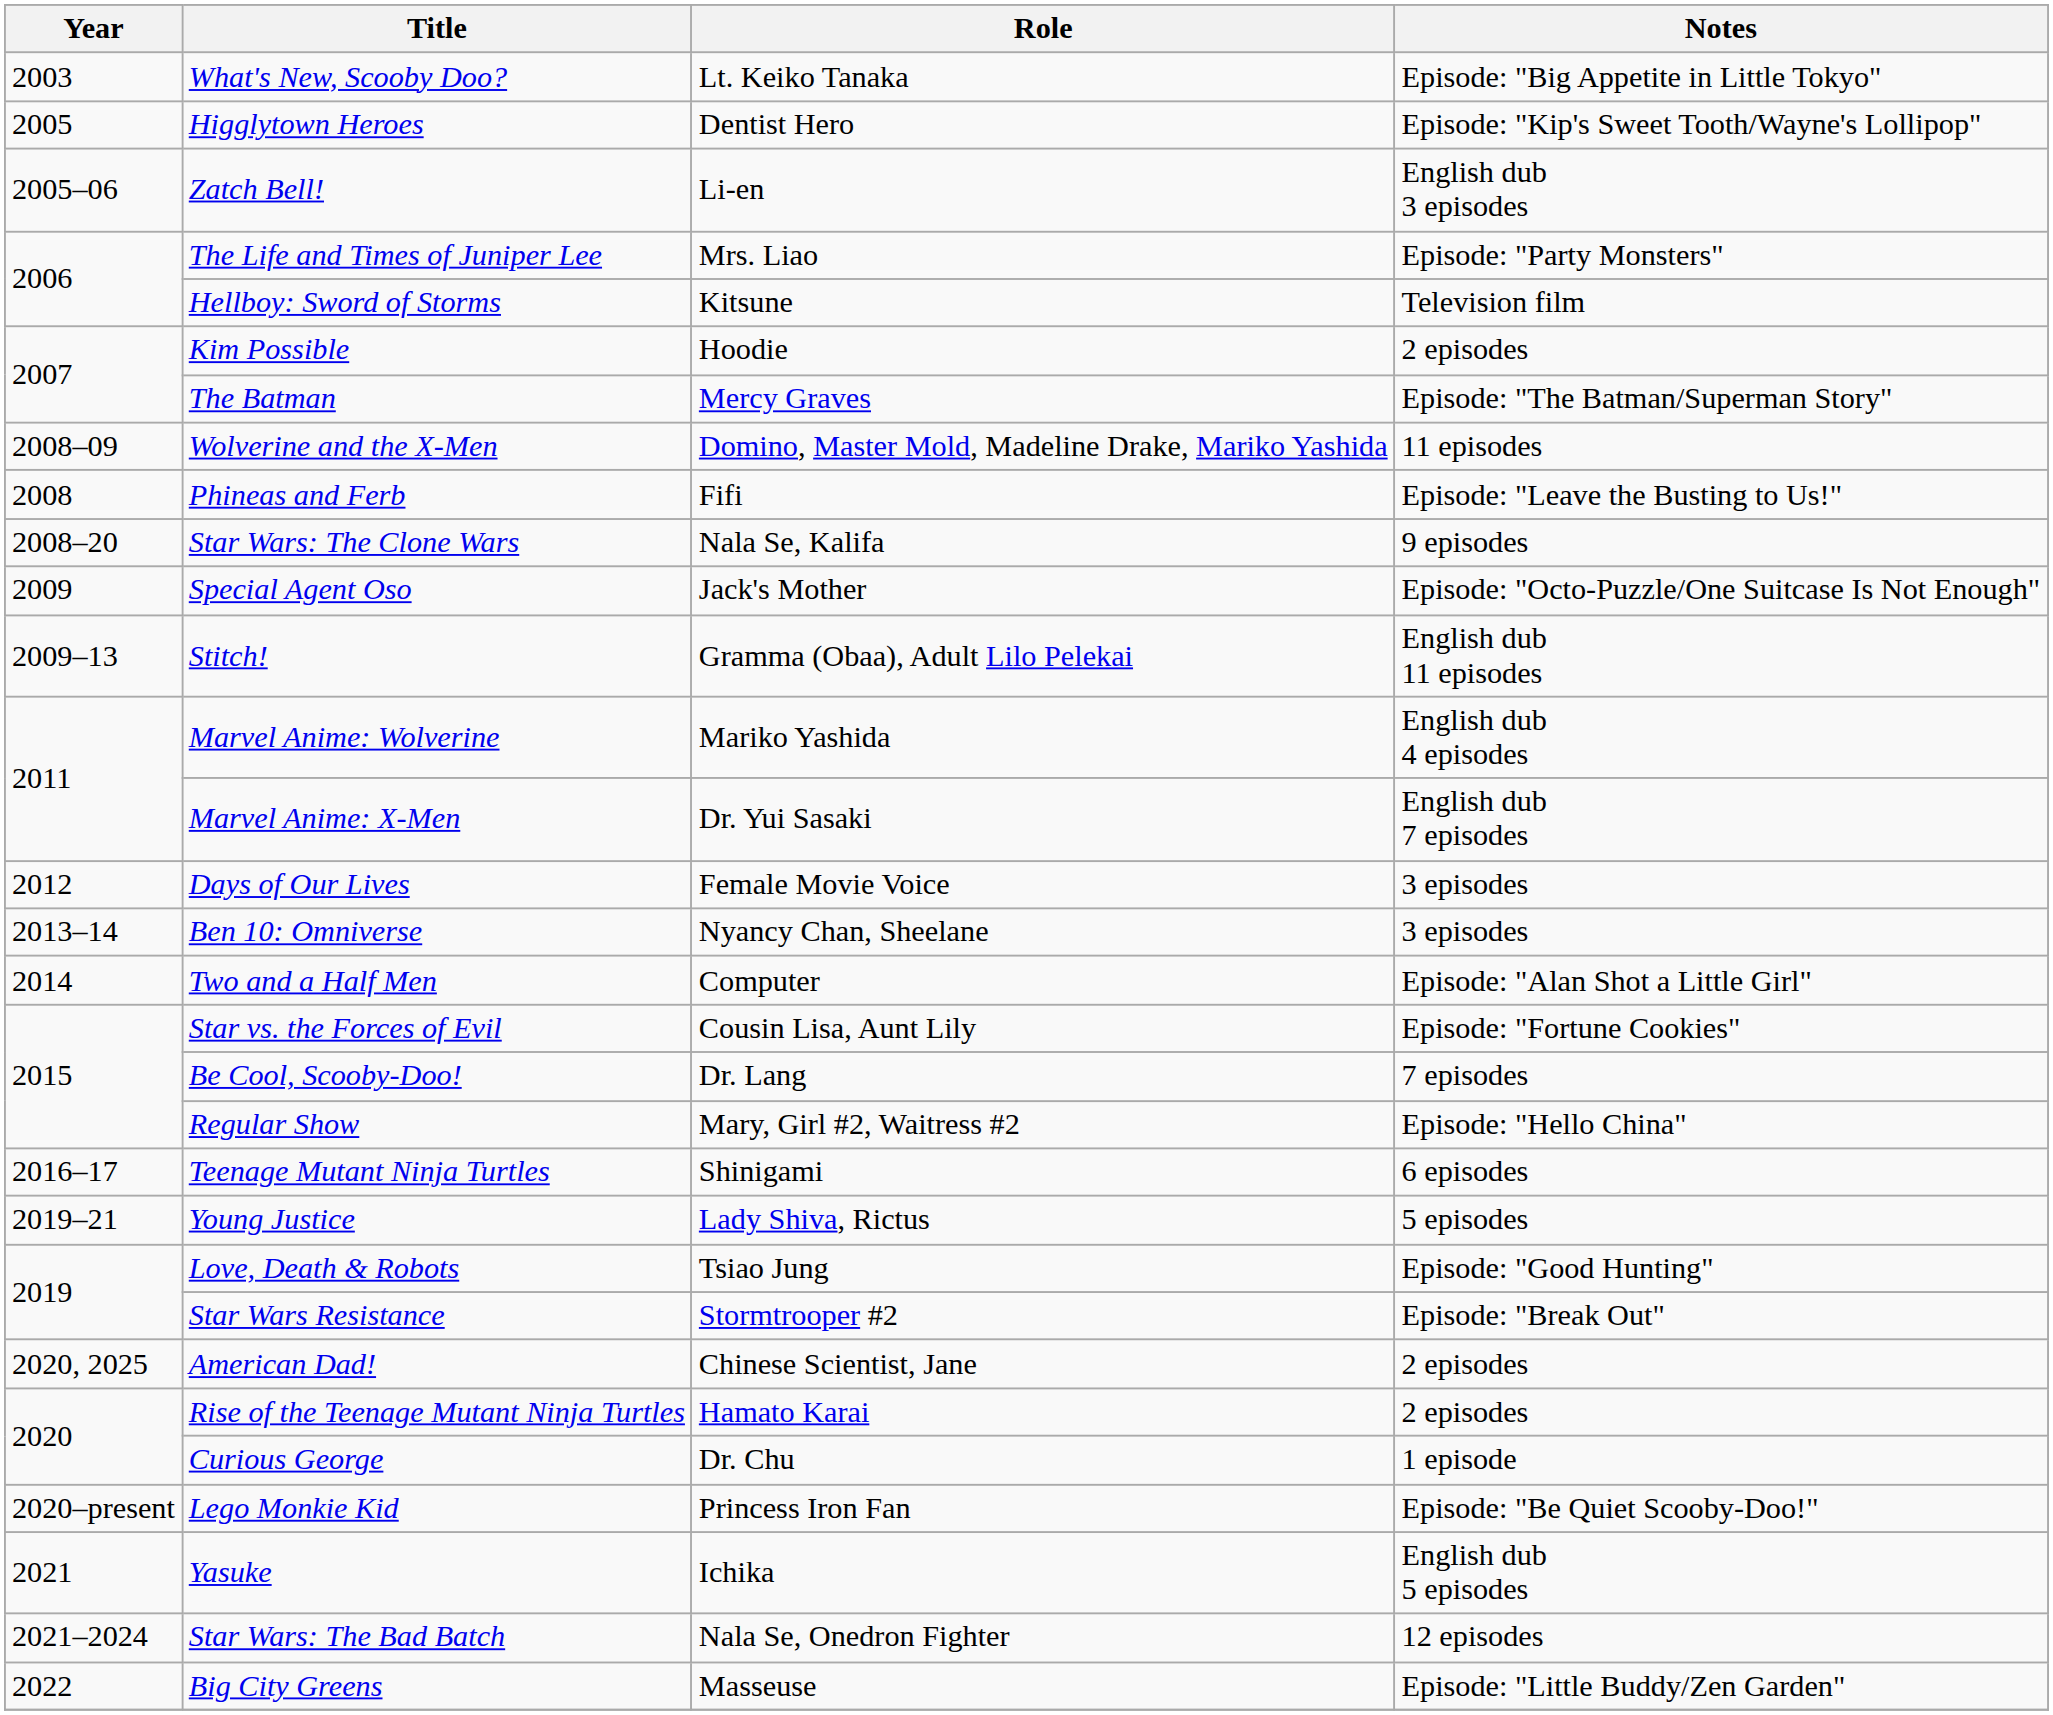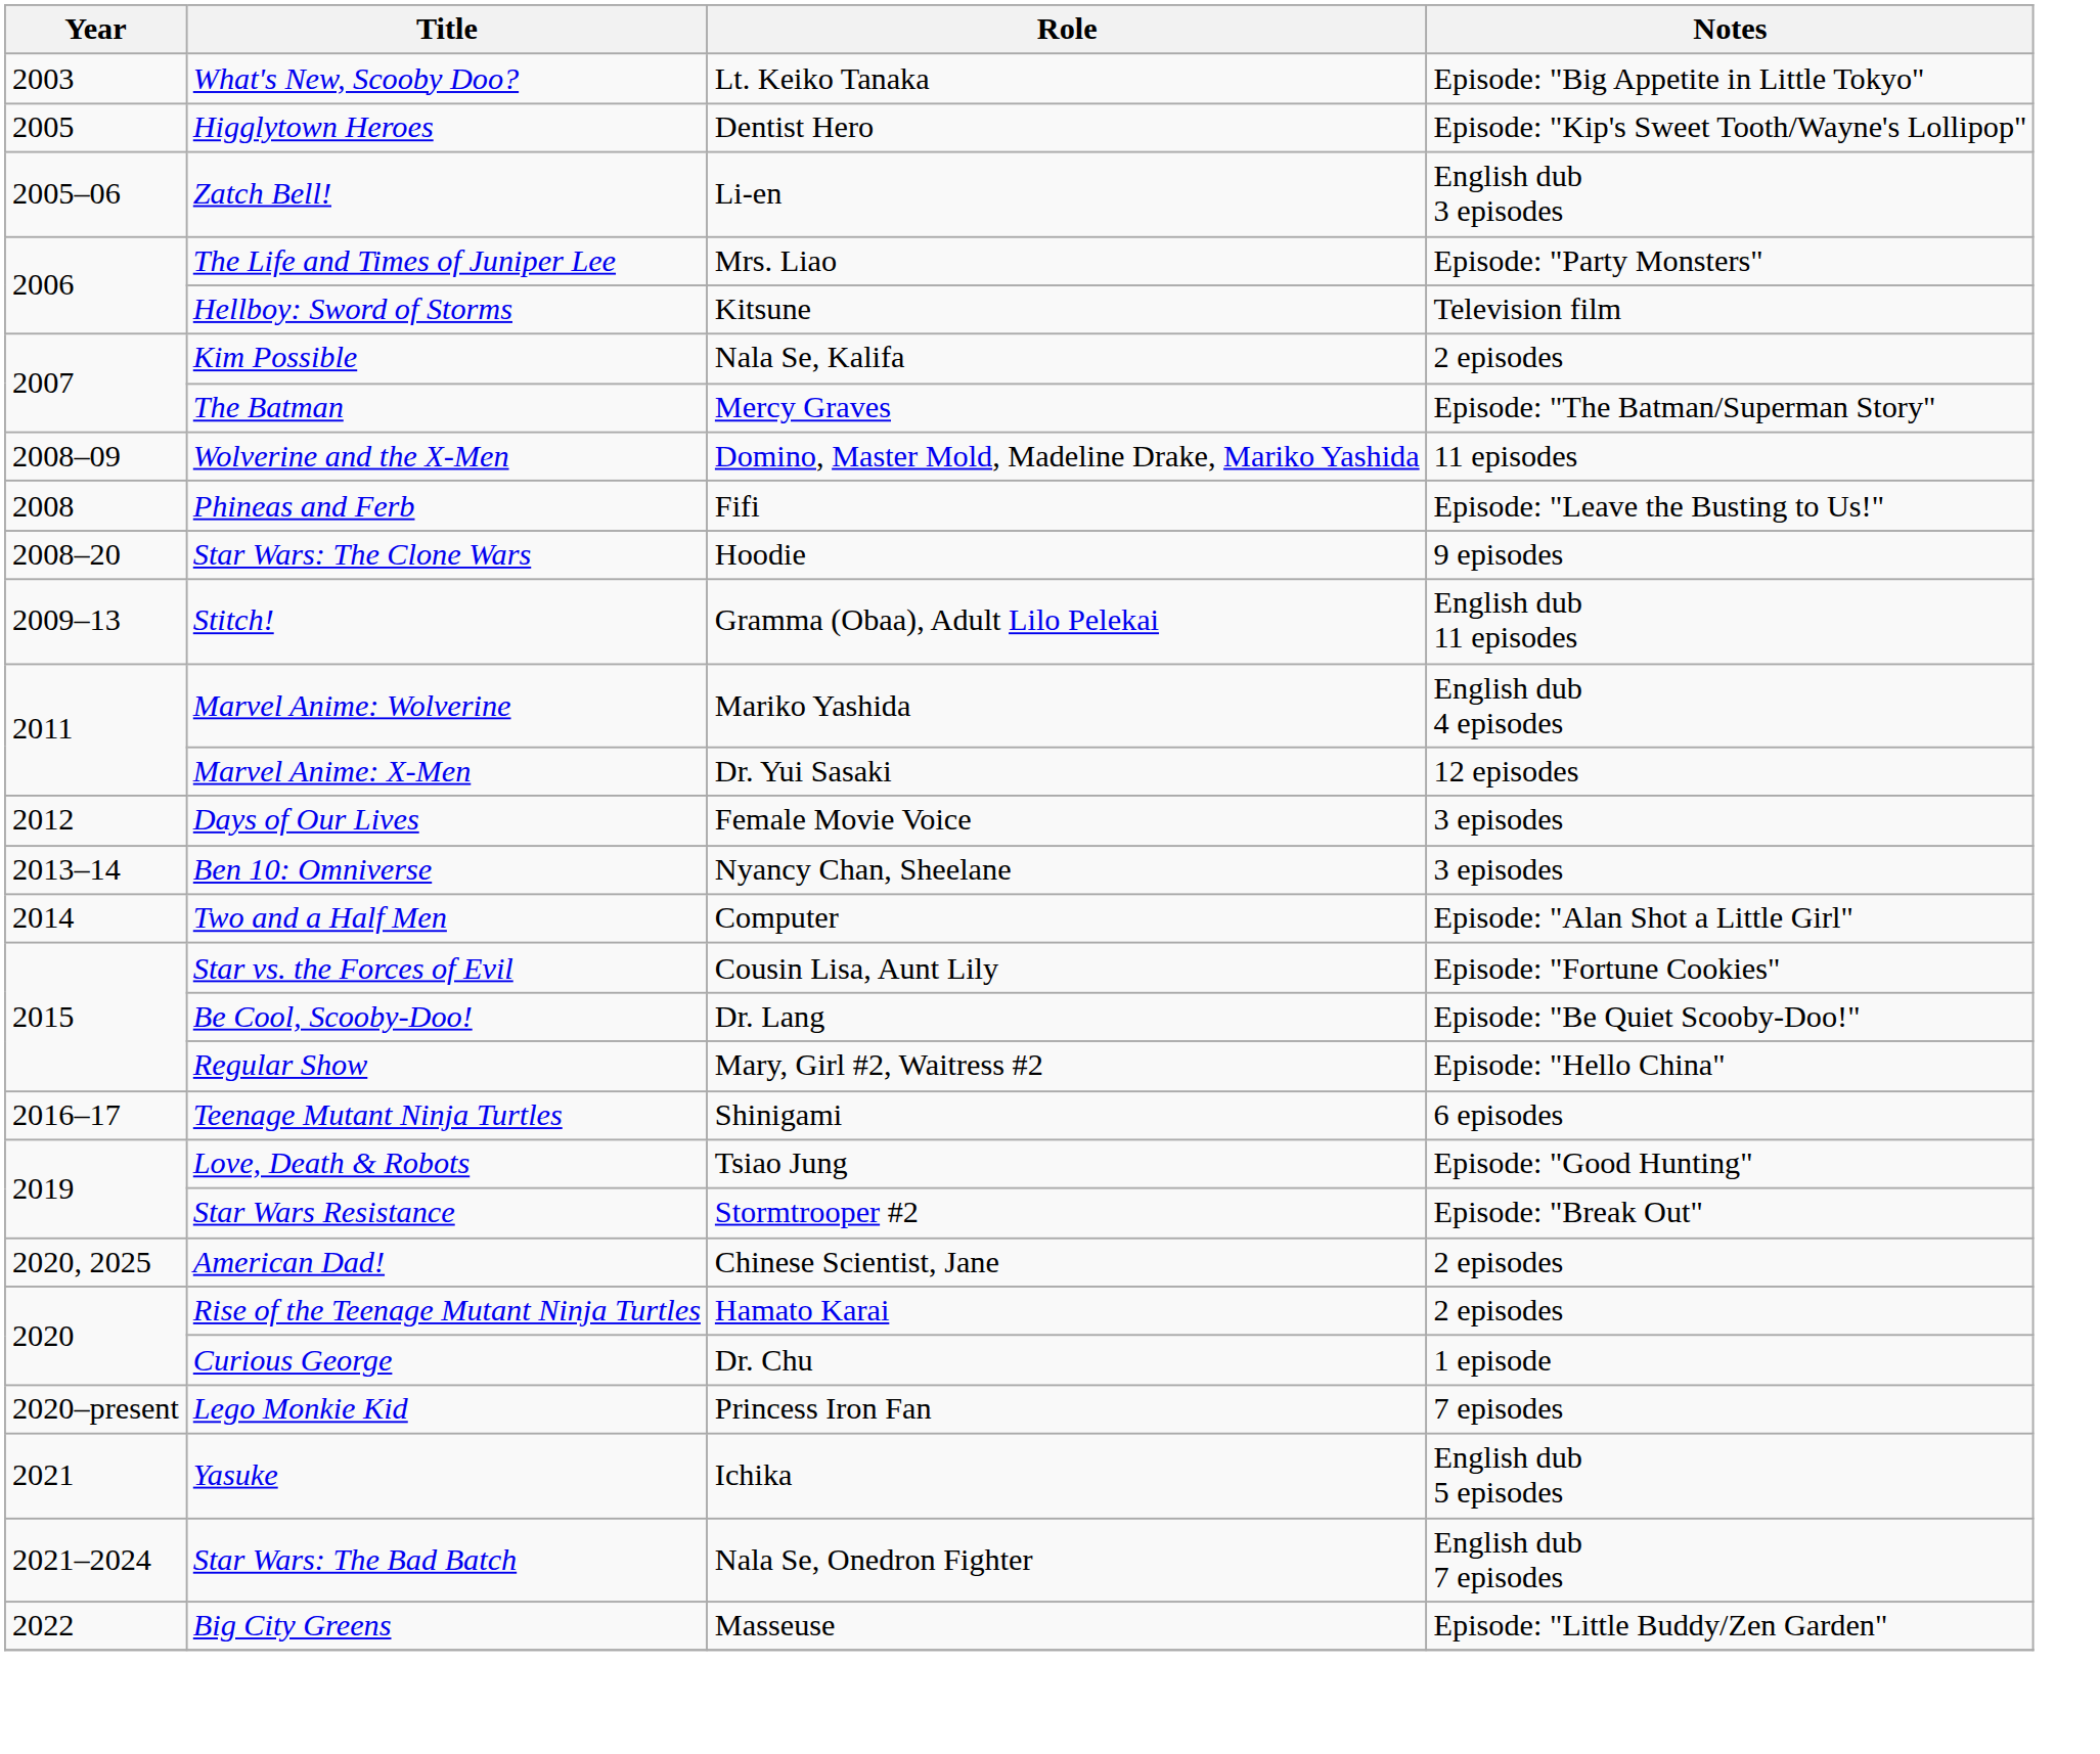Kim Possible | Role: Hoodie -> Nala Se, Kalifa
Star Wars: The Clone Wars | Role: Nala Se, Kalifa -> Hoodie
- row: 2009 | Special Agent Oso | Jack's Mother | Episode: "Octo-Puzzle/One Suitcase Is Not Enough"
Marvel Anime: X-Men | Notes: English dub 7 episodes -> 12 episodes
Be Cool, Scooby-Doo! | Notes: 7 episodes -> Episode: "Be Quiet Scooby-Doo!"
- row: 2019–21 | Young Justice | Lady Shiva, Rictus | 5 episodes
Lego Monkie Kid | Notes: Episode: "Be Quiet Scooby-Doo!" -> 7 episodes
Star Wars: The Bad Batch | Notes: 12 episodes -> English dub 7 episodes
